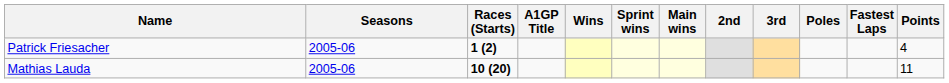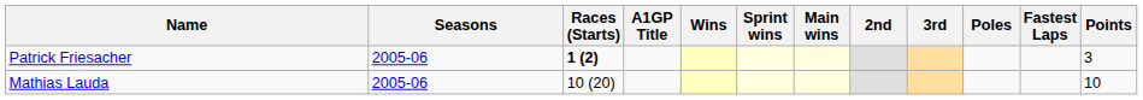Patrick Friesacher | Points: 4 -> 3
Mathias Lauda | Races (Starts): bold -> normal
Mathias Lauda | Points: 11 -> 10
